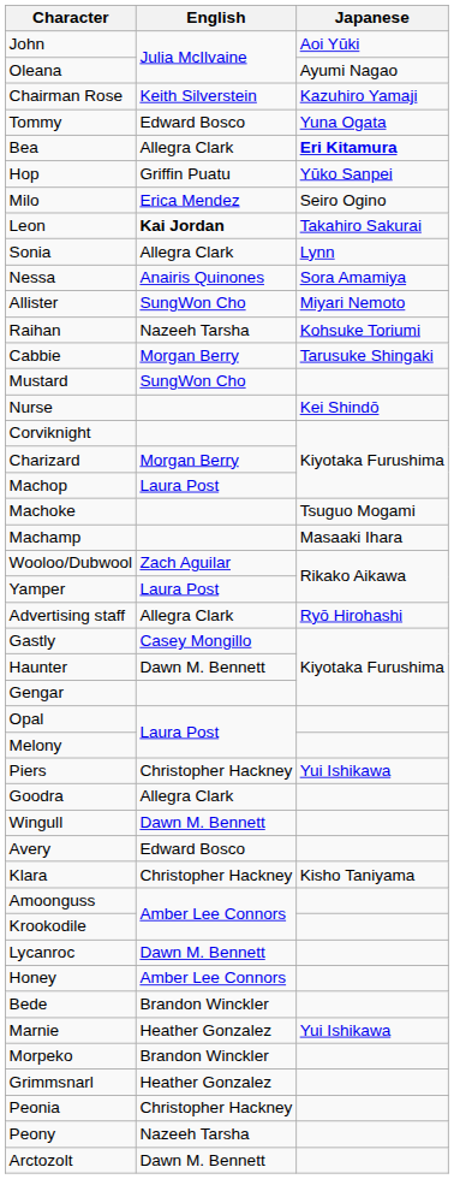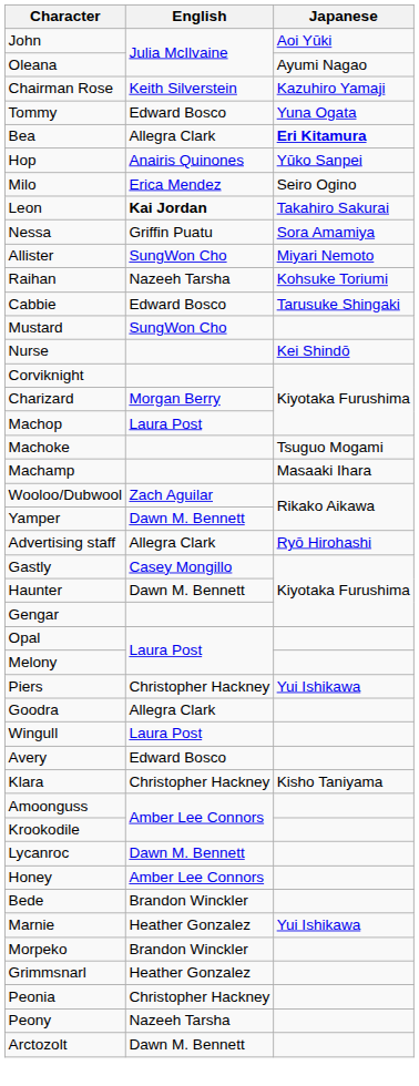Hop | English: Griffin Puatu -> Anairis Quinones
- row: Sonia | Allegra Clark | Lynn
Nessa | English: Anairis Quinones -> Griffin Puatu
Cabbie | English: Morgan Berry -> Edward Bosco
Yamper | English: Laura Post -> Dawn M. Bennett
Wingull | English: Dawn M. Bennett -> Laura Post
